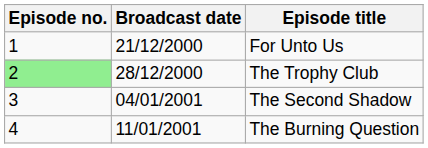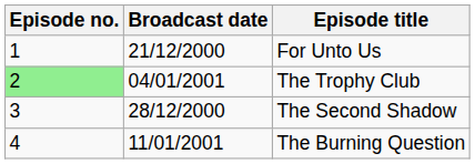The Trophy Club | Broadcast date: 28/12/2000 -> 04/01/2001
The Second Shadow | Broadcast date: 04/01/2001 -> 28/12/2000
